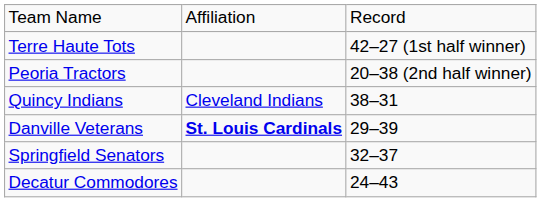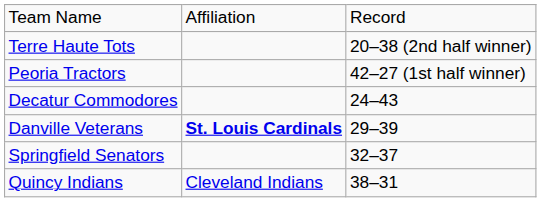Terre Haute Tots | column 3: 42–27 (1st half winner) -> 20–38 (2nd half winner)
Peoria Tractors | column 3: 20–38 (2nd half winner) -> 42–27 (1st half winner)
rows swapped: Quincy Indians <-> Decatur Commodores
